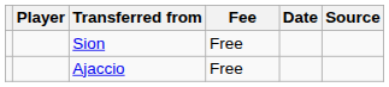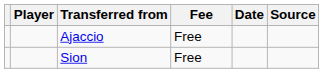rows swapped: Sion <-> Ajaccio
